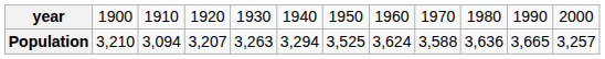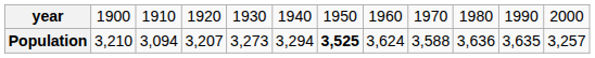Population | column 5: 3,263 -> 3,273
Population | column 7: normal -> bold
Population | column 11: 3,665 -> 3,635
